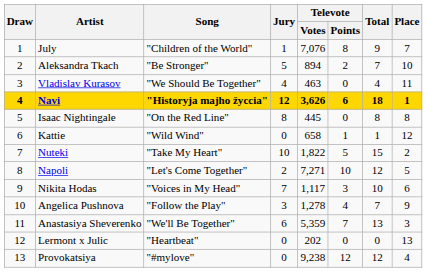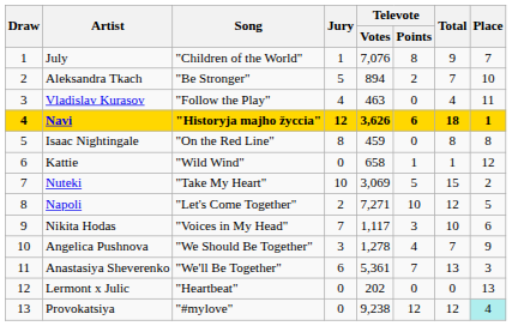Vladislav Kurasov | Song: "We Should Be Together" -> "Follow the Play"
Isaac Nightingale | Televote / Votes: 445 -> 459
Nuteki | Televote / Votes: 1,822 -> 3,069
Angelica Pushnova | Song: "Follow the Play" -> "We Should Be Together"
Anastasiya Sheverenko | Televote / Votes: 5,359 -> 5,361
Provokatsiya | Place: no background -> paleturquoise background
